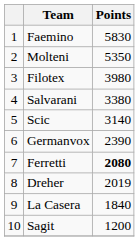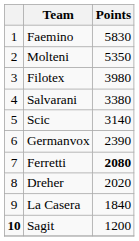Dreher | Points: 2019 -> 2020
Sagit | column 1: normal -> bold
